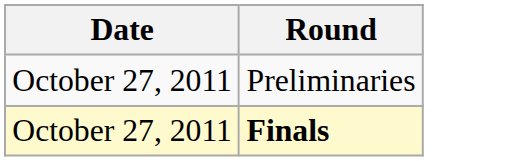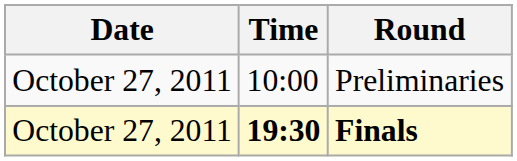+ column: Time | 10:00 | 19:30
